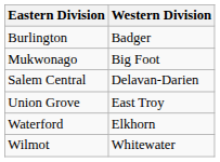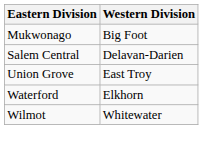- row: Burlington | Badger
